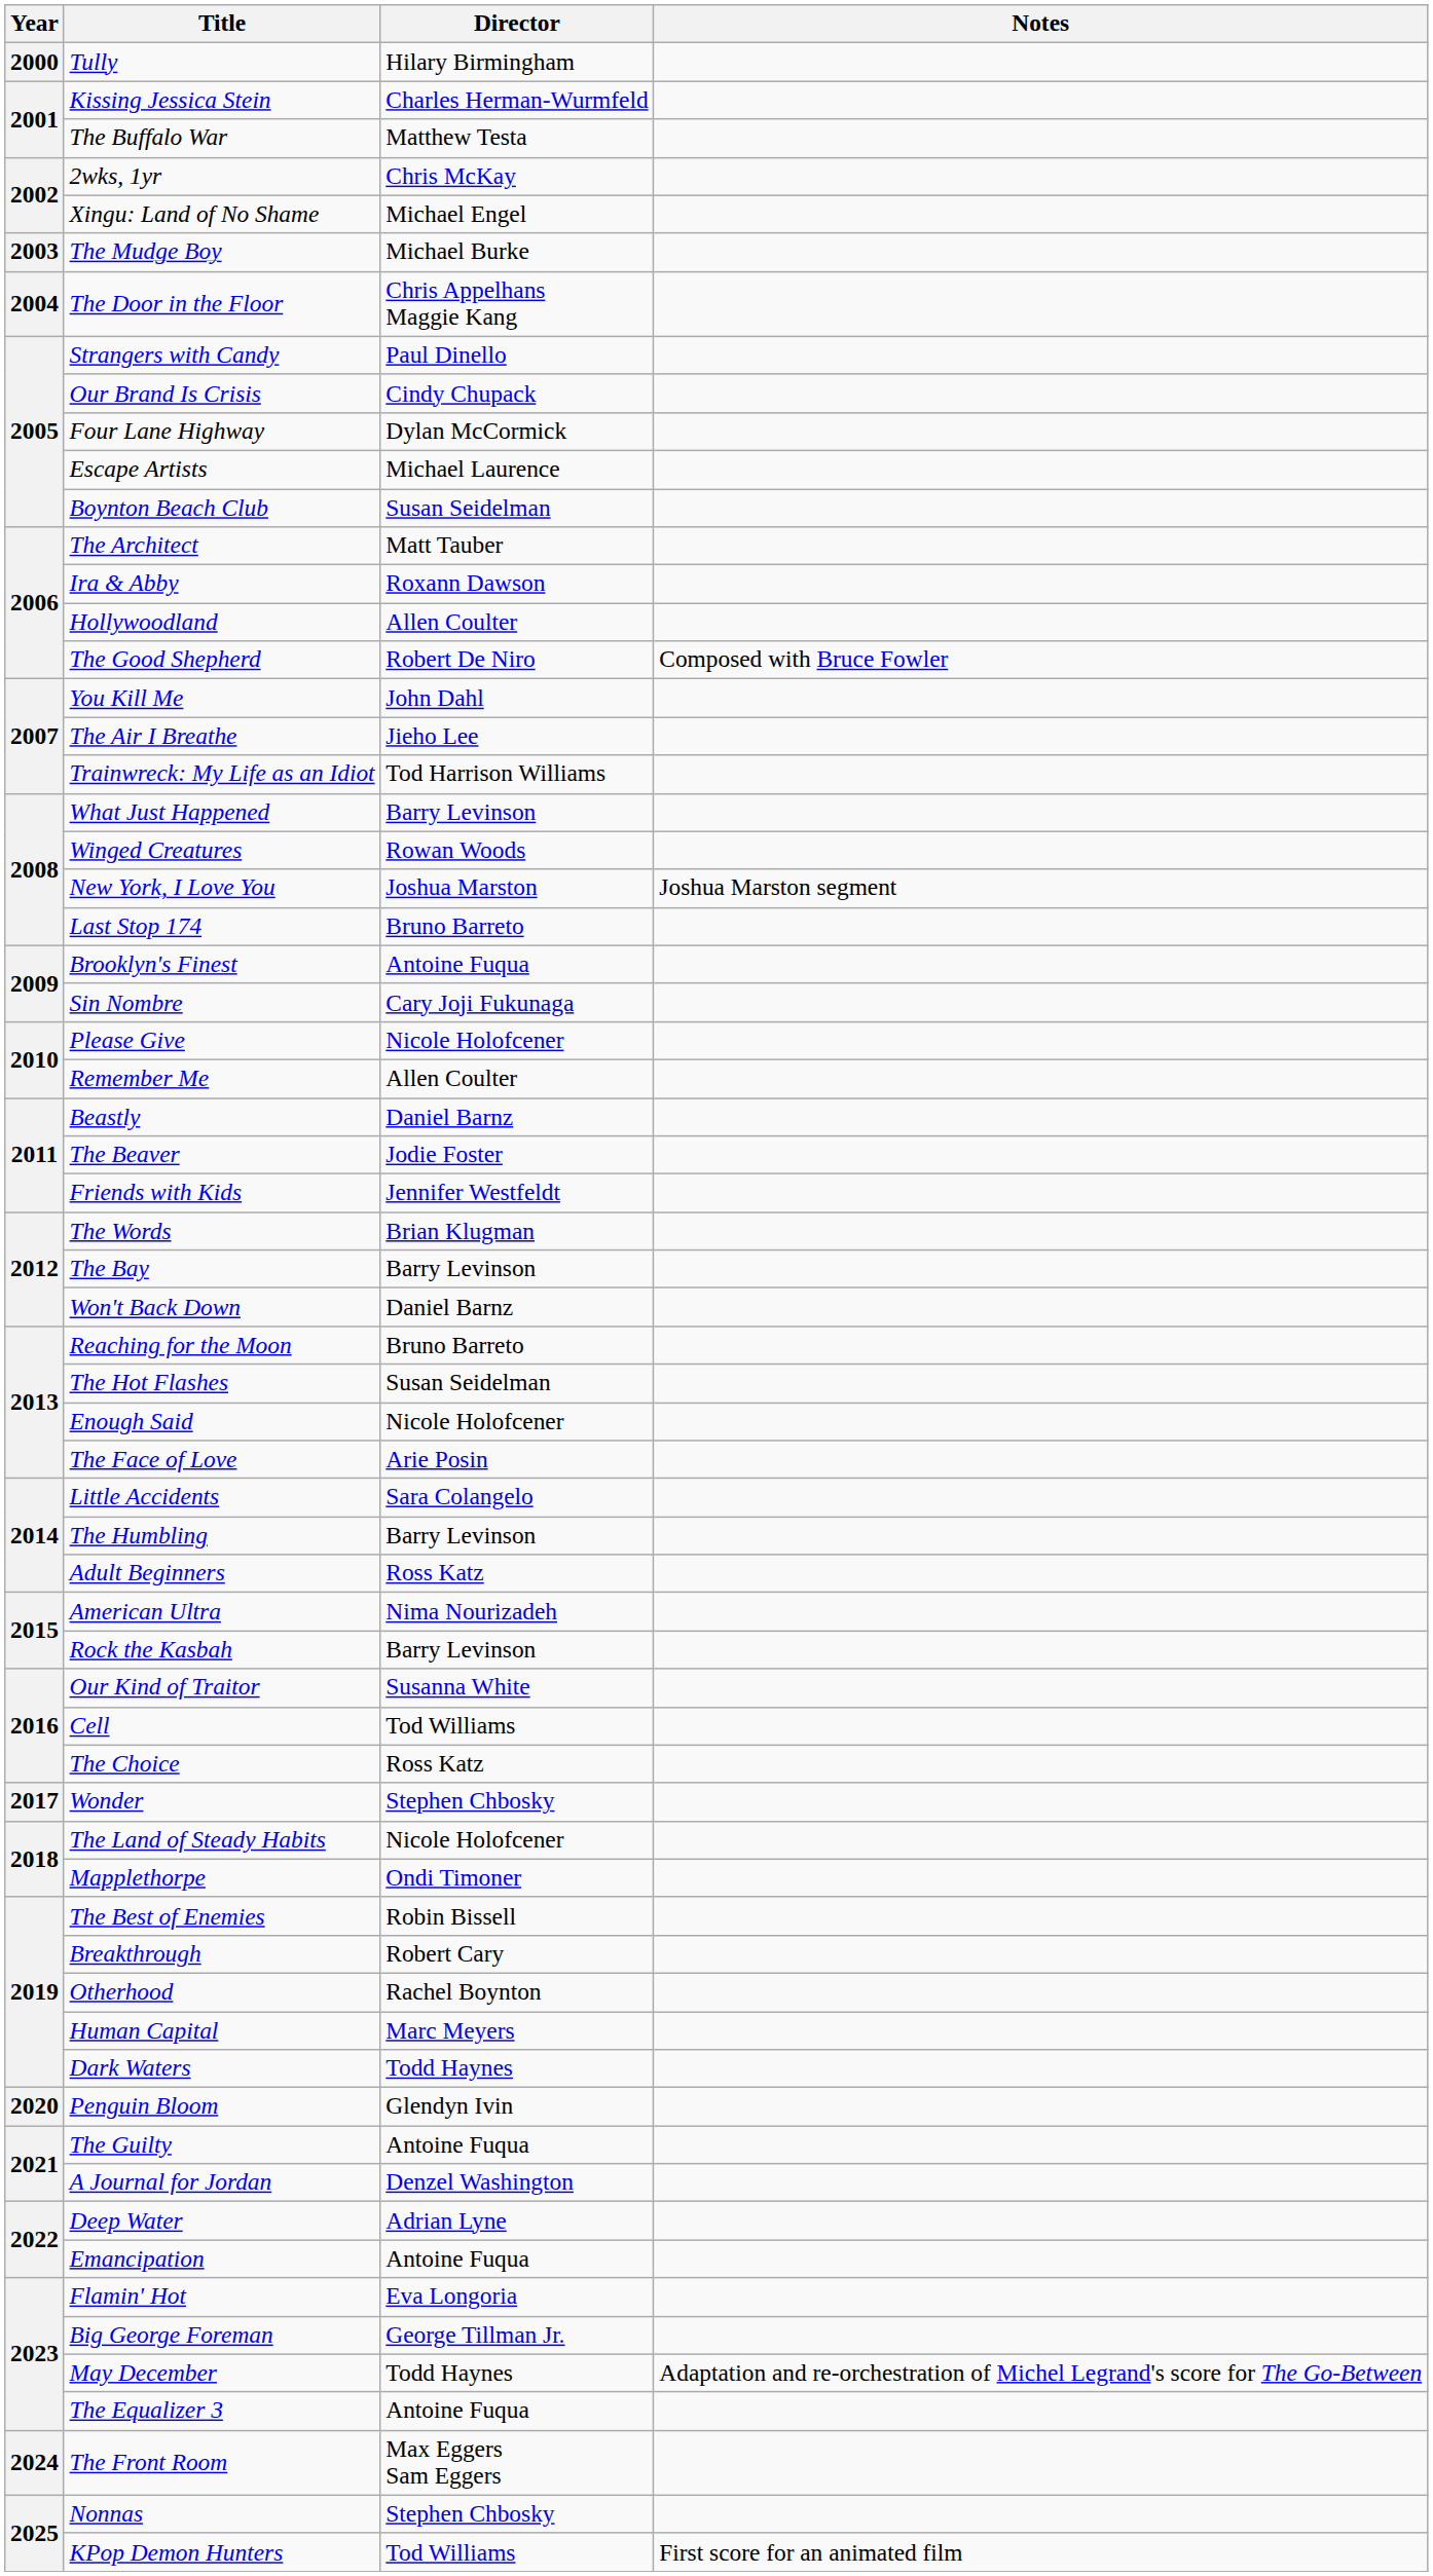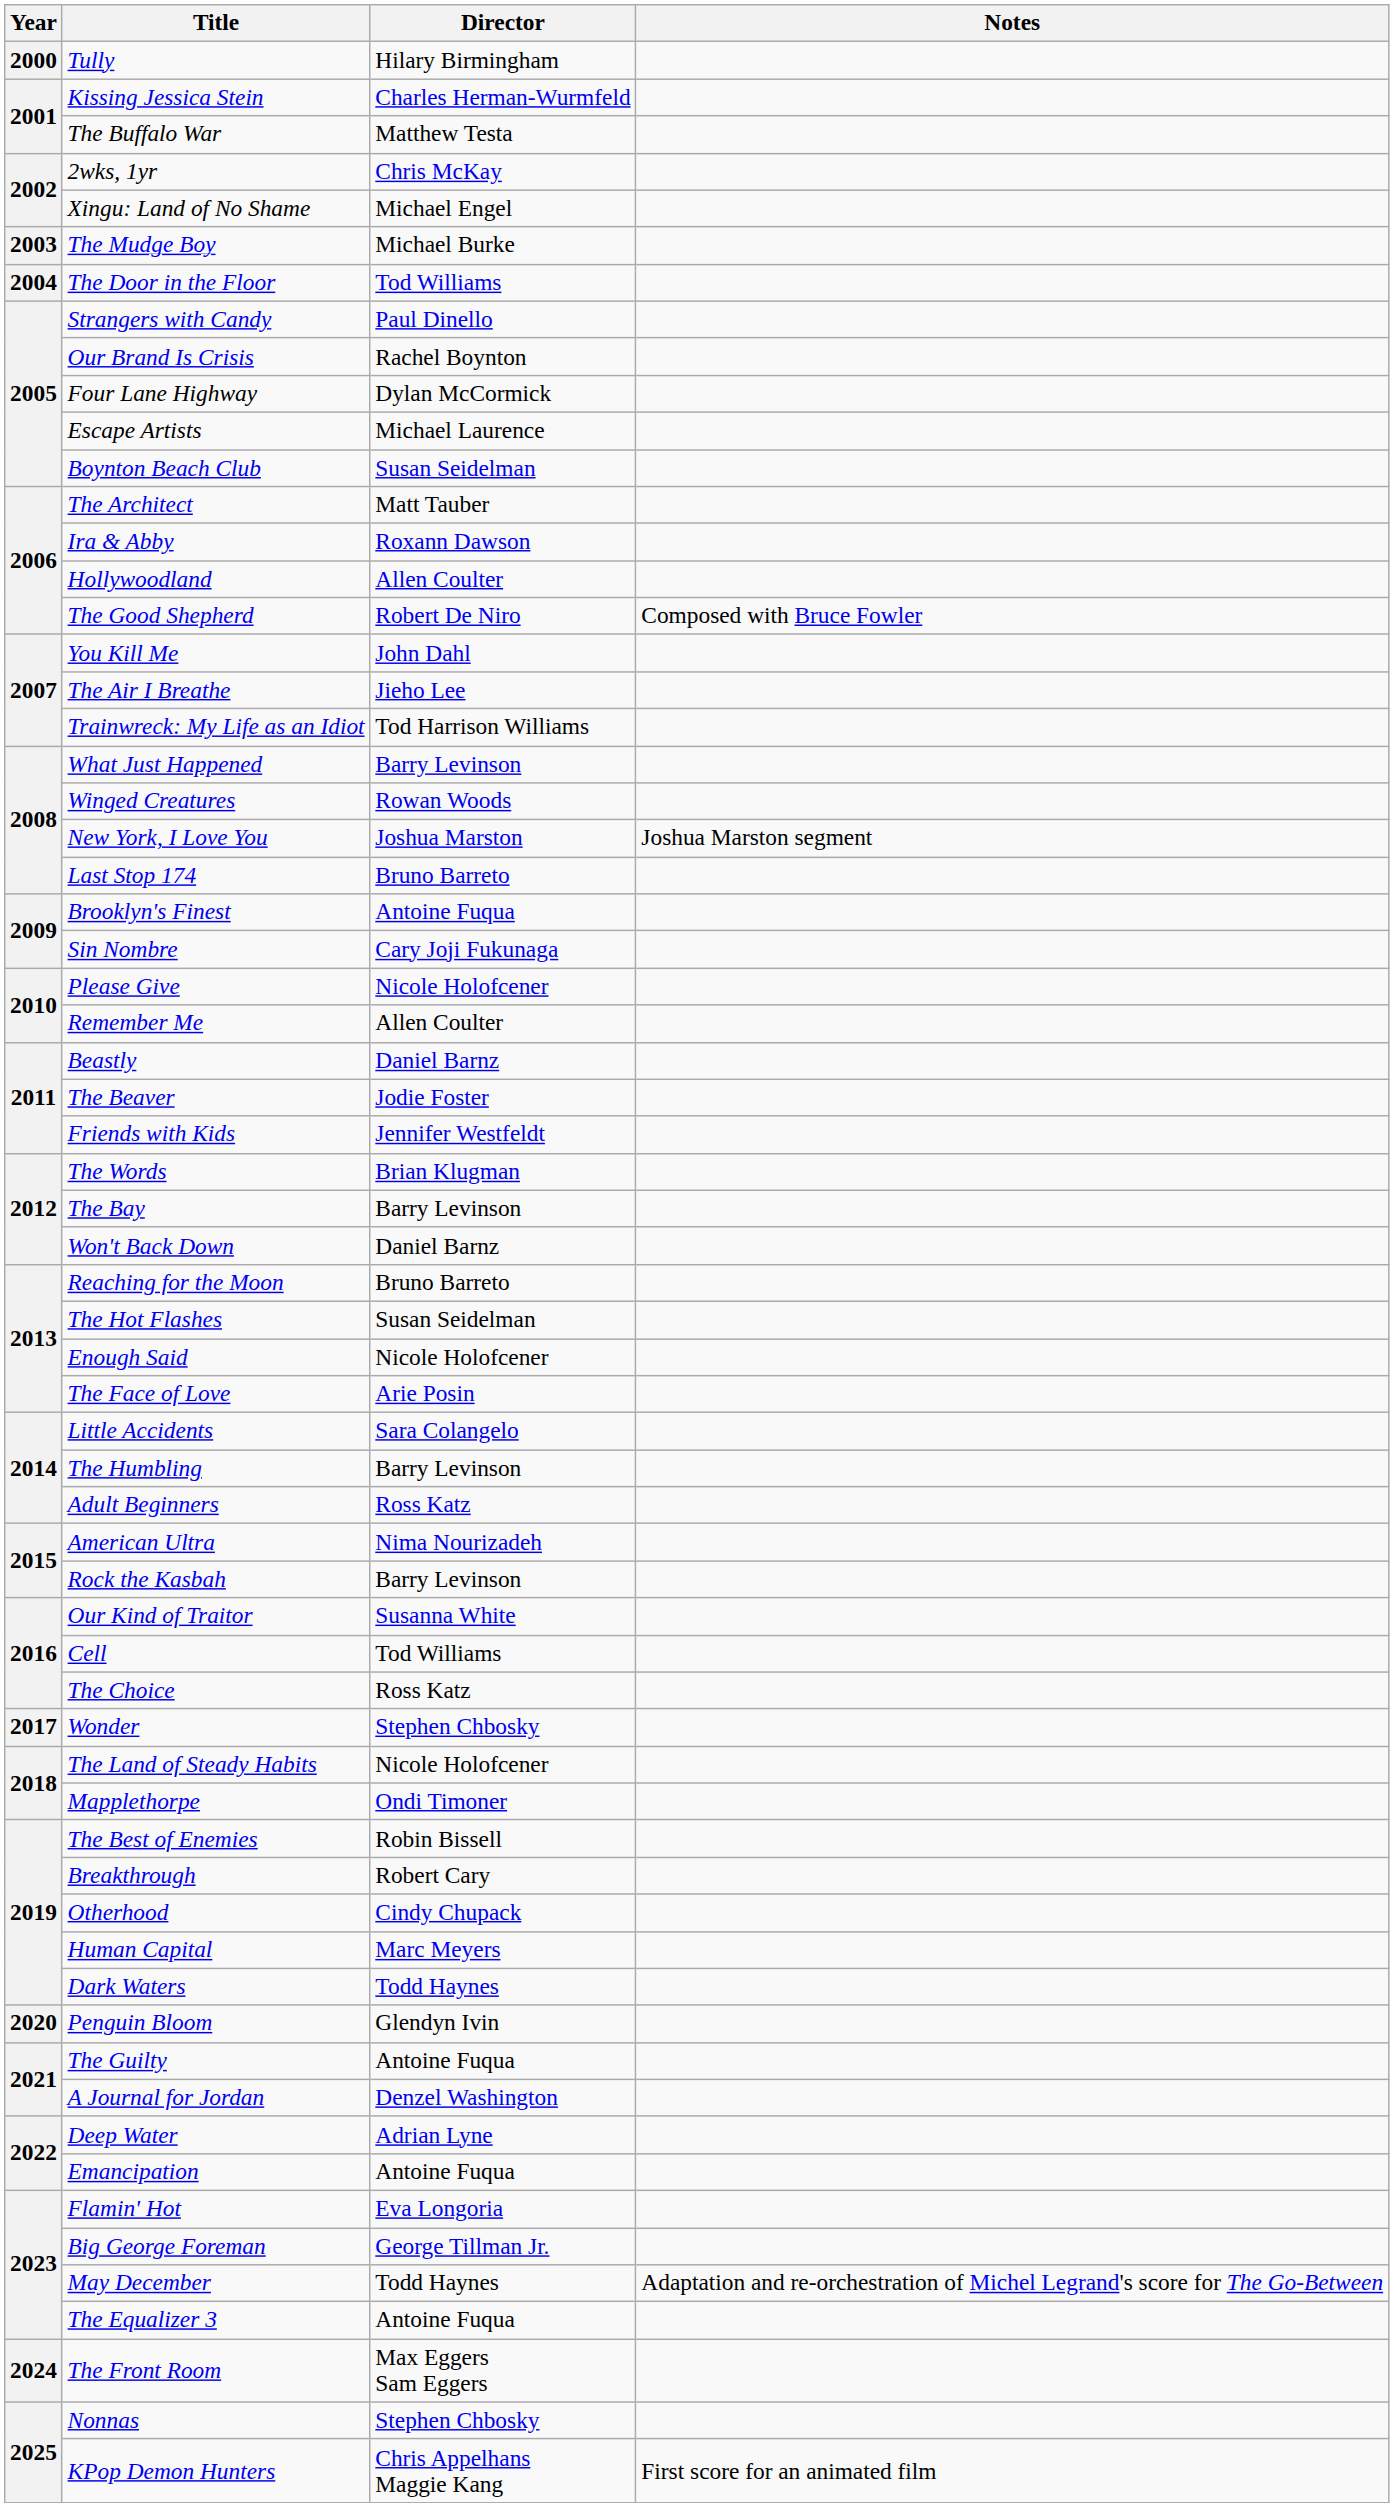The Door in the Floor | Director: Chris Appelhans Maggie Kang -> Tod Williams
Our Brand Is Crisis | Director: Cindy Chupack -> Rachel Boynton
Otherhood | Director: Rachel Boynton -> Cindy Chupack
KPop Demon Hunters | Director: Tod Williams -> Chris Appelhans Maggie Kang
